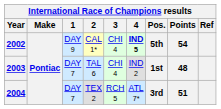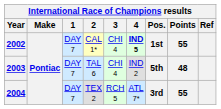2002 | 1: DAY 9 -> DAY 7
2002 | Pos.: 5th -> 1st
2002 | Points: 54 -> 55
2003 | Pos.: 1st -> 5th
2004 | Points: 51 -> 55
